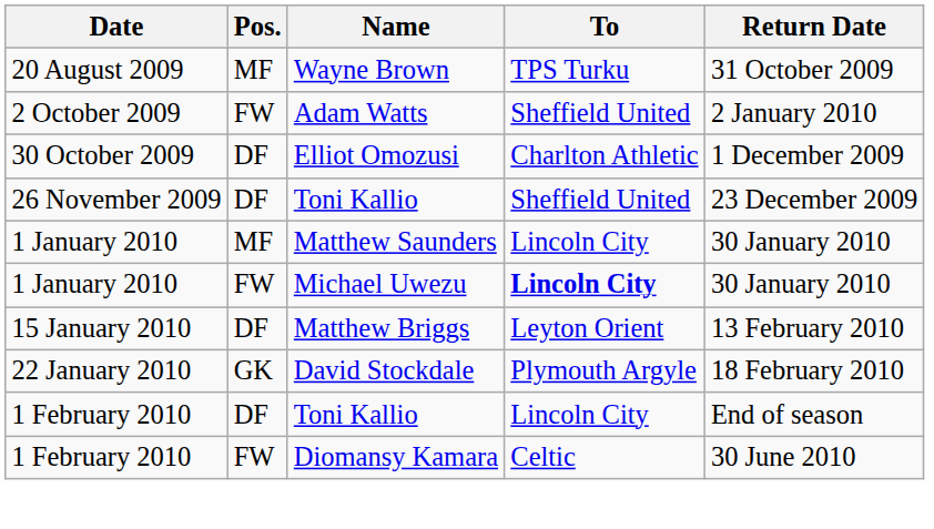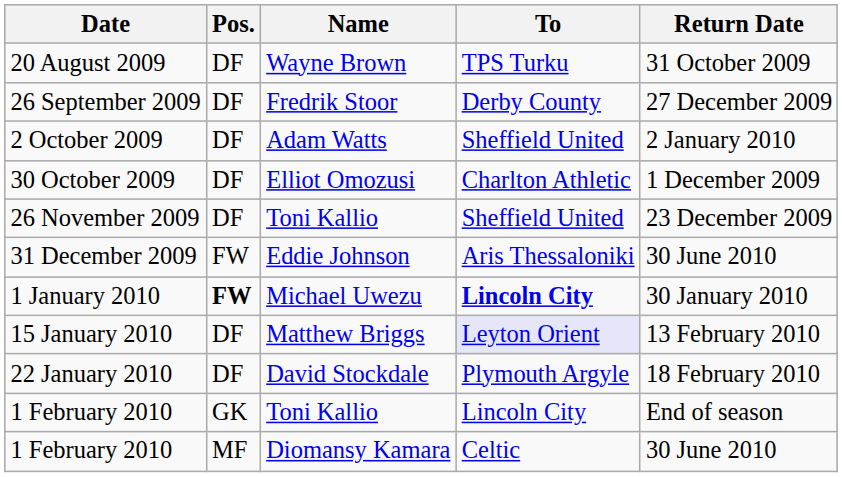Wayne Brown | Pos.: MF -> DF
+ row: 26 September 2009 | DF | Fredrik Stoor | Derby County | 27 December 2009
Adam Watts | Pos.: FW -> DF
+ row: 31 December 2009 | FW | Eddie Johnson | Aris Thessaloniki | 30 June 2010
- row: 1 January 2010 | MF | Matthew Saunders | Lincoln City | 30 January 2010
Michael Uwezu | Pos.: normal -> bold
Matthew Briggs | To: no background -> lavender background
David Stockdale | Pos.: GK -> DF
1 February 2010 / Toni Kallio | Pos.: DF -> GK
Diomansy Kamara | Pos.: FW -> MF
